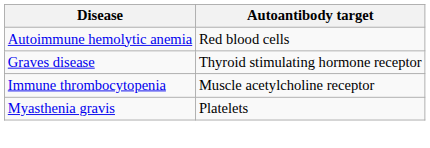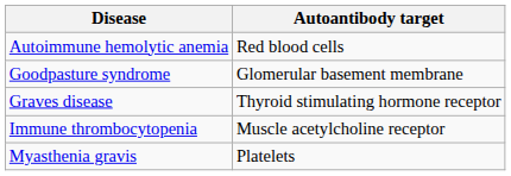+ row: Goodpasture syndrome | Glomerular basement membrane
